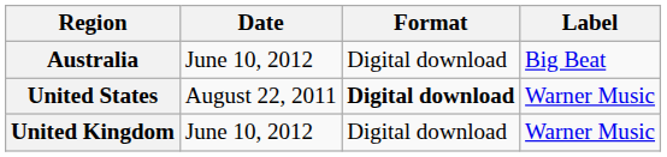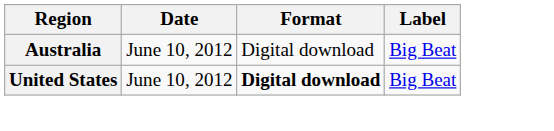United States | Date: August 22, 2011 -> June 10, 2012
United States | Label: Warner Music -> Big Beat
- row: United Kingdom | June 10, 2012 | Digital download | Warner Music
